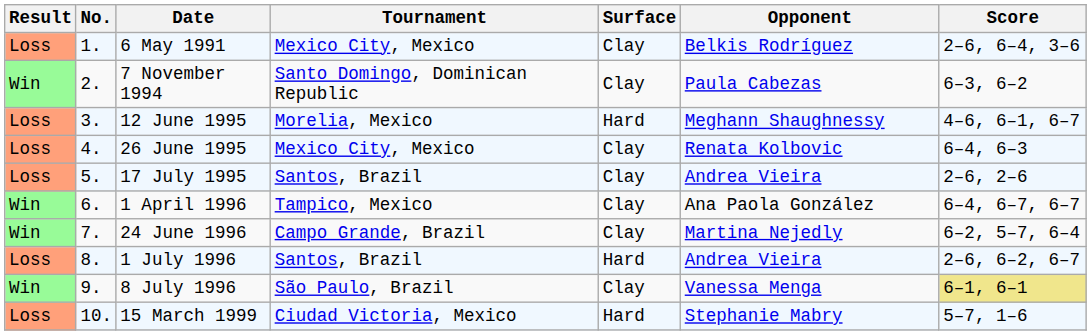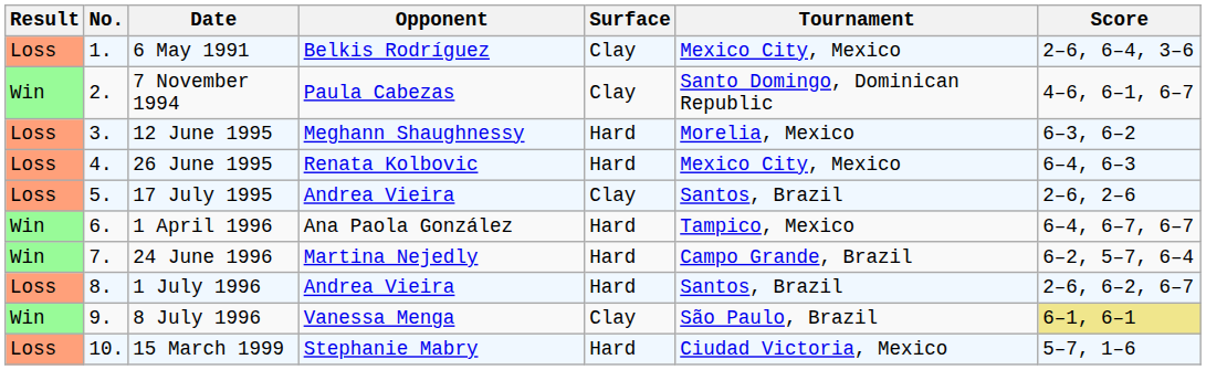columns swapped: Tournament <-> Opponent
7 November 1994 | Score: 6–3, 6–2 -> 4–6, 6–1, 6–7
12 June 1995 | Score: 4–6, 6–1, 6–7 -> 6–3, 6–2
26 June 1995 | Surface: Clay -> Hard
1 April 1996 | Surface: Clay -> Hard
24 June 1996 | Surface: Clay -> Hard
